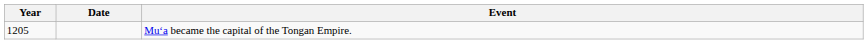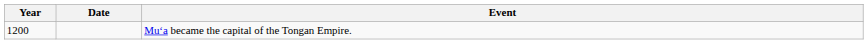Muʻa became the capital of the Tongan Empire. | Year: 1205 -> 1200
